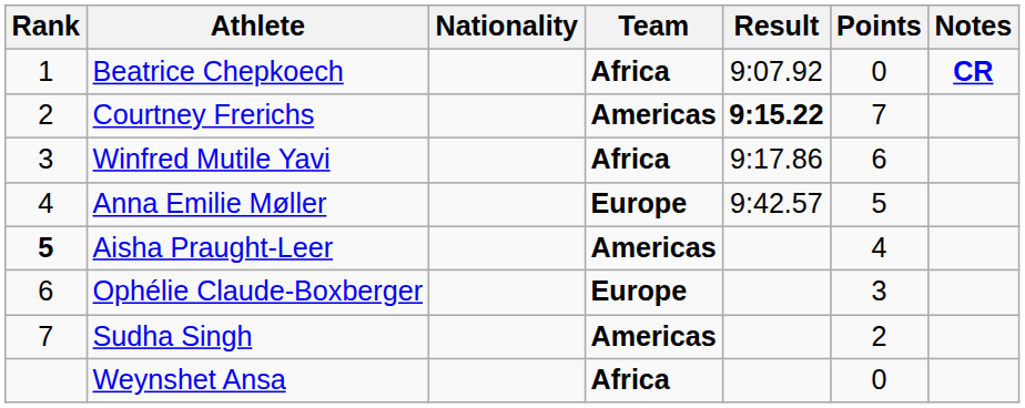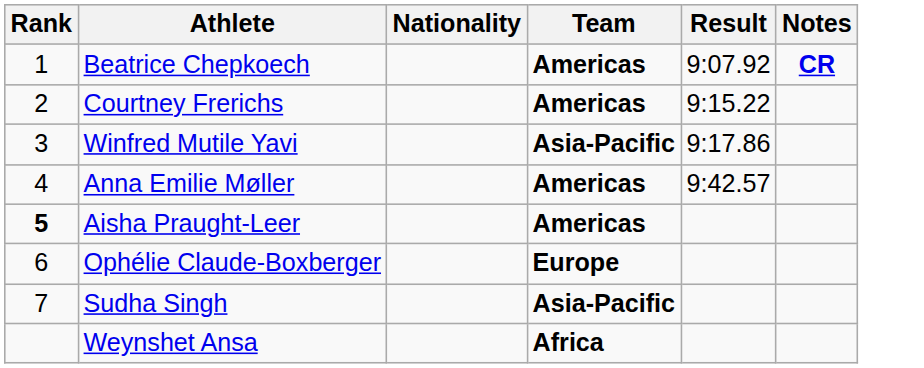- column: Points | 0 | 7 | 6 | 5 | 4 | 3 | 2 | 0
Beatrice Chepkoech | Team: Africa -> Americas
Courtney Frerichs | Result: bold -> normal
Winfred Mutile Yavi | Team: Africa -> Asia-Pacific
Anna Emilie Møller | Team: Europe -> Americas
Sudha Singh | Team: Americas -> Asia-Pacific
